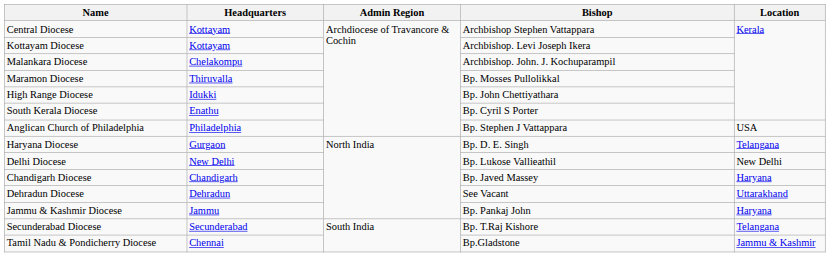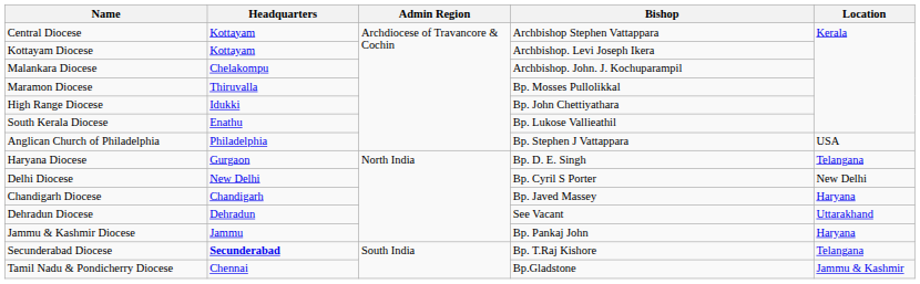South Kerala Diocese | Bishop: Bp. Cyril S Porter -> Bp. Lukose Vallieathil
Delhi Diocese | Bishop: Bp. Lukose Vallieathil -> Bp. Cyril S Porter
Secunderabad Diocese | Headquarters: normal -> bold
